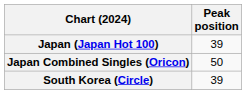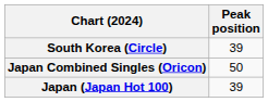rows swapped: Japan (Japan Hot 100) <-> South Korea (Circle)
